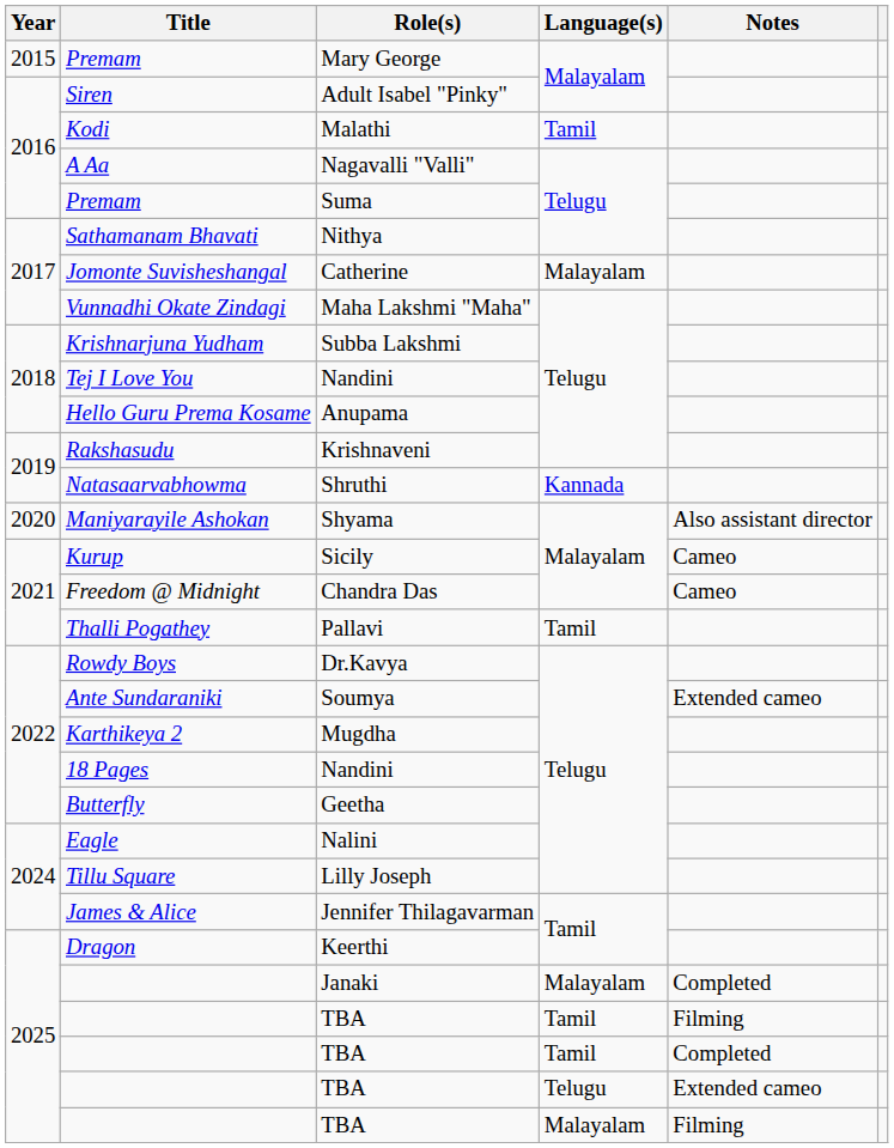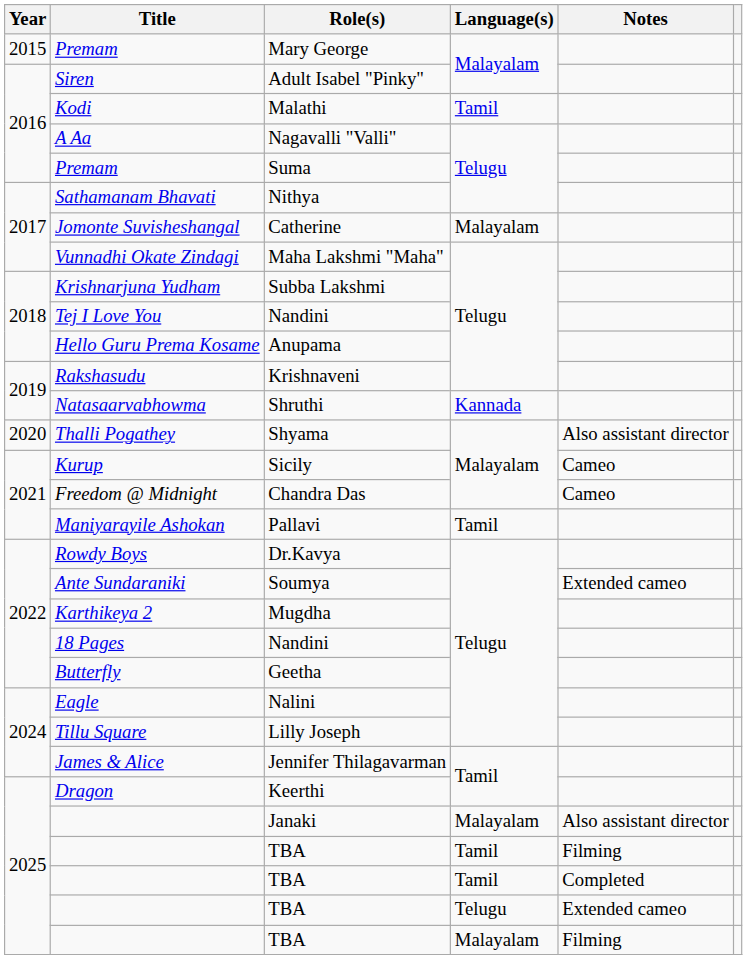Shyama | Title: Maniyarayile Ashokan -> Thalli Pogathey
Pallavi | Title: Thalli Pogathey -> Maniyarayile Ashokan
Janaki | Notes: Completed -> Also assistant director
